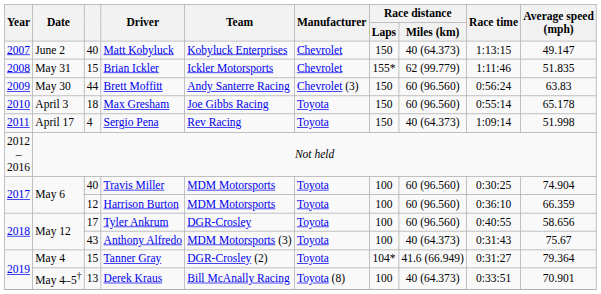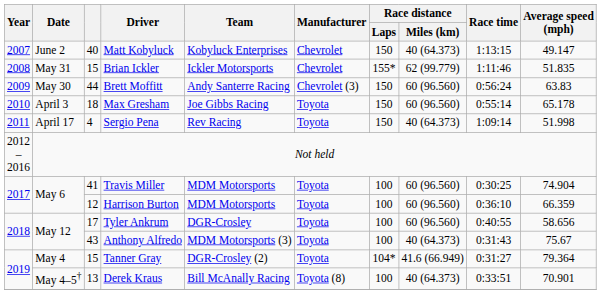Travis Miller | column 3: 40 -> 41
